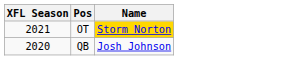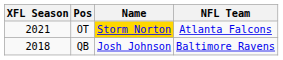+ column: NFL Team | Atlanta Falcons | Baltimore Ravens
QB | XFL Season: 2020 -> 2018
